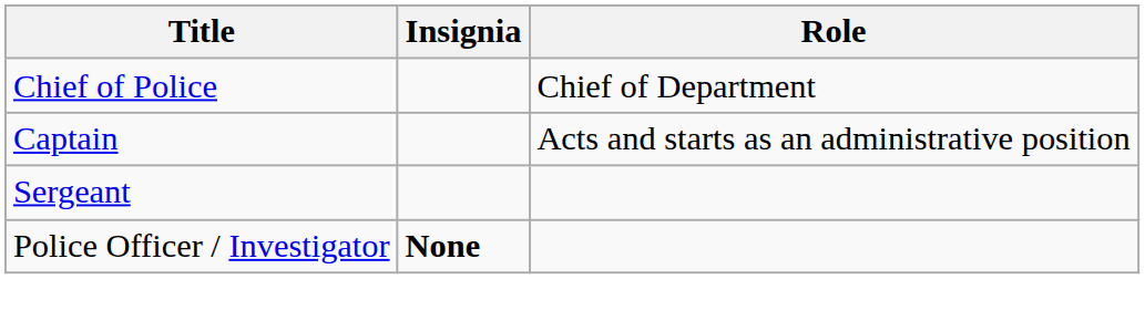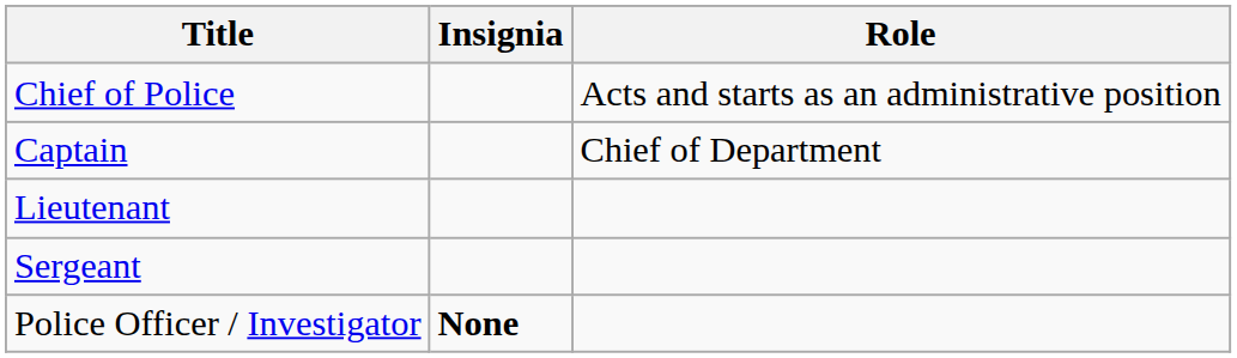Chief of Police | Role: Chief of Department -> Acts and starts as an administrative position
Captain | Role: Acts and starts as an administrative position -> Chief of Department
+ row: Lieutenant
